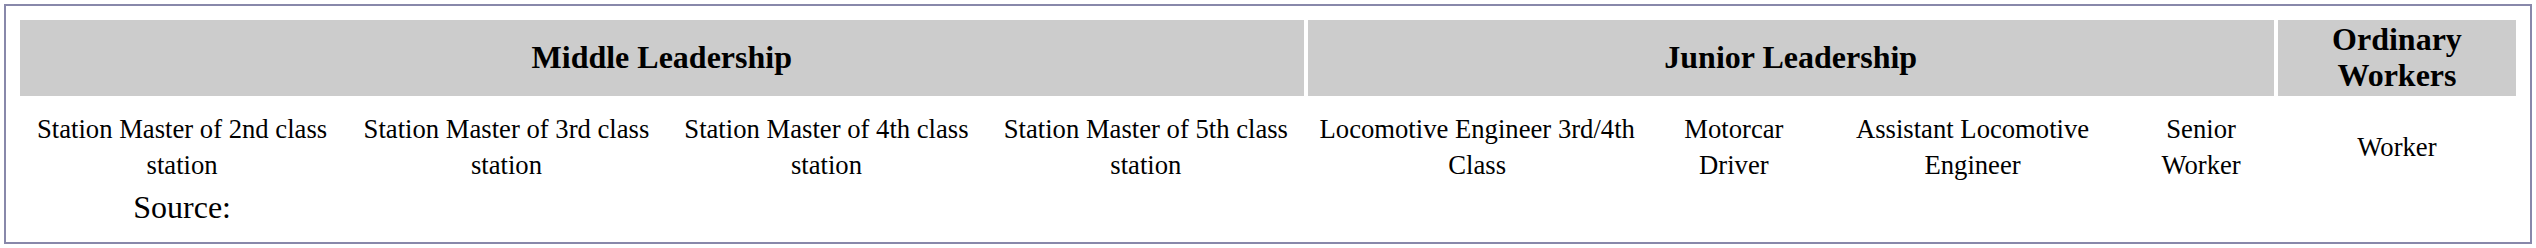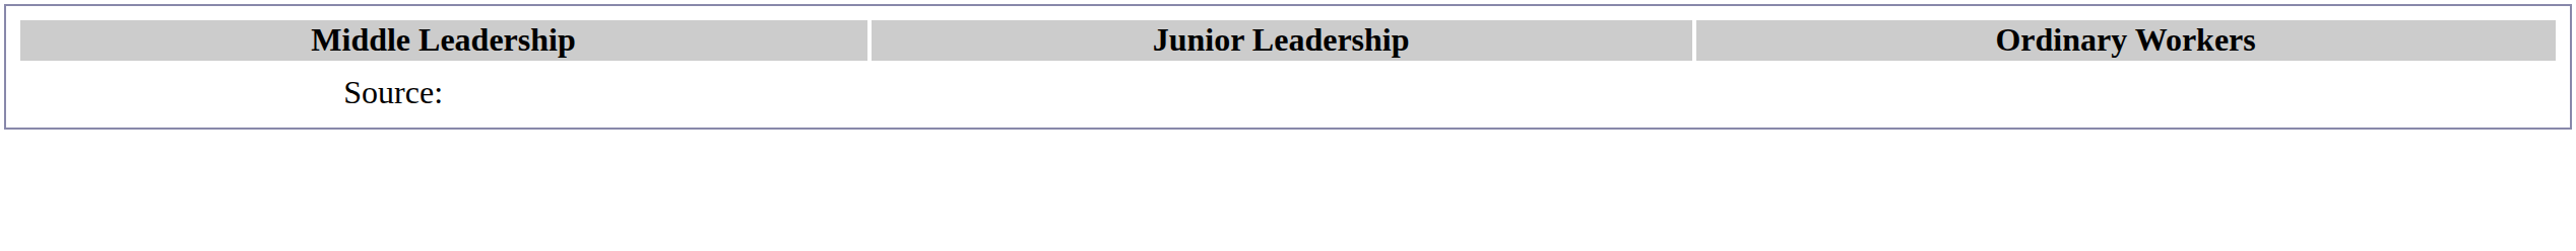- row: Station Master of 2nd class station | Station Master of 3rd class station | Station Master of 4th class station | Station Master of 5th class station | Locomotive Engineer 3rd/4th Class | Motorcar Driver | Assistant Locomotive Engineer | Senior Worker | Worker
